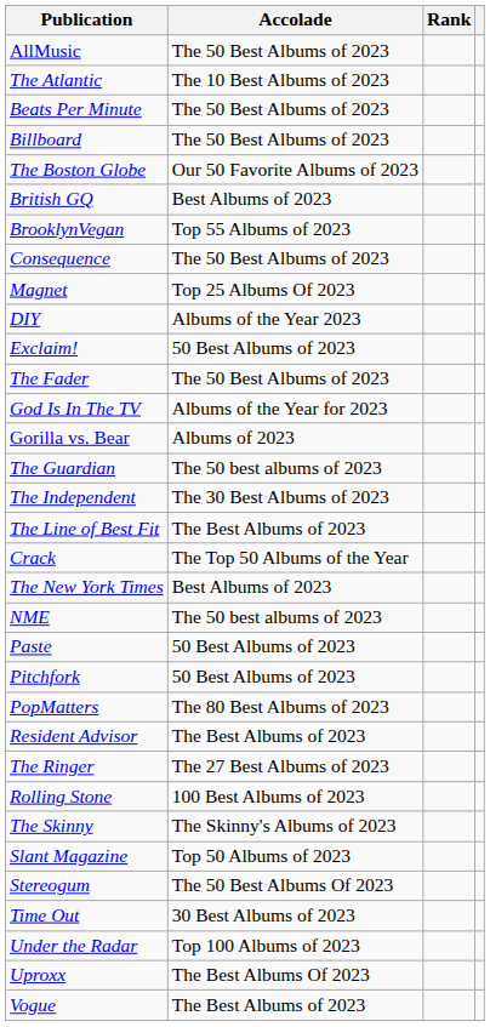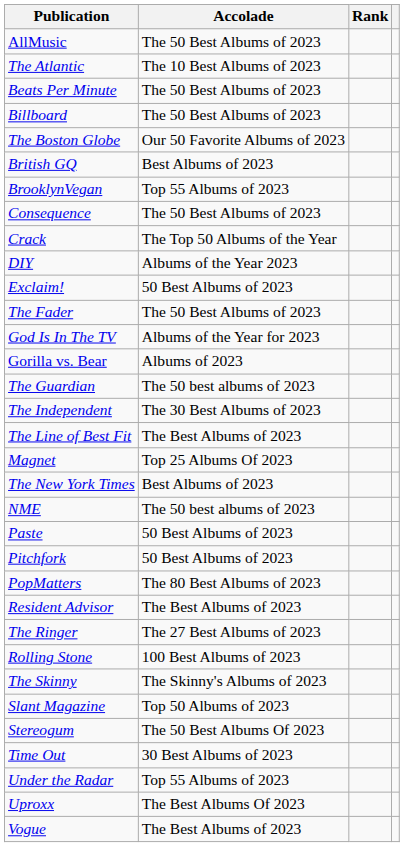rows swapped: Crack <-> Magnet
Under the Radar | Accolade: Top 100 Albums of 2023 -> Top 55 Albums of 2023
